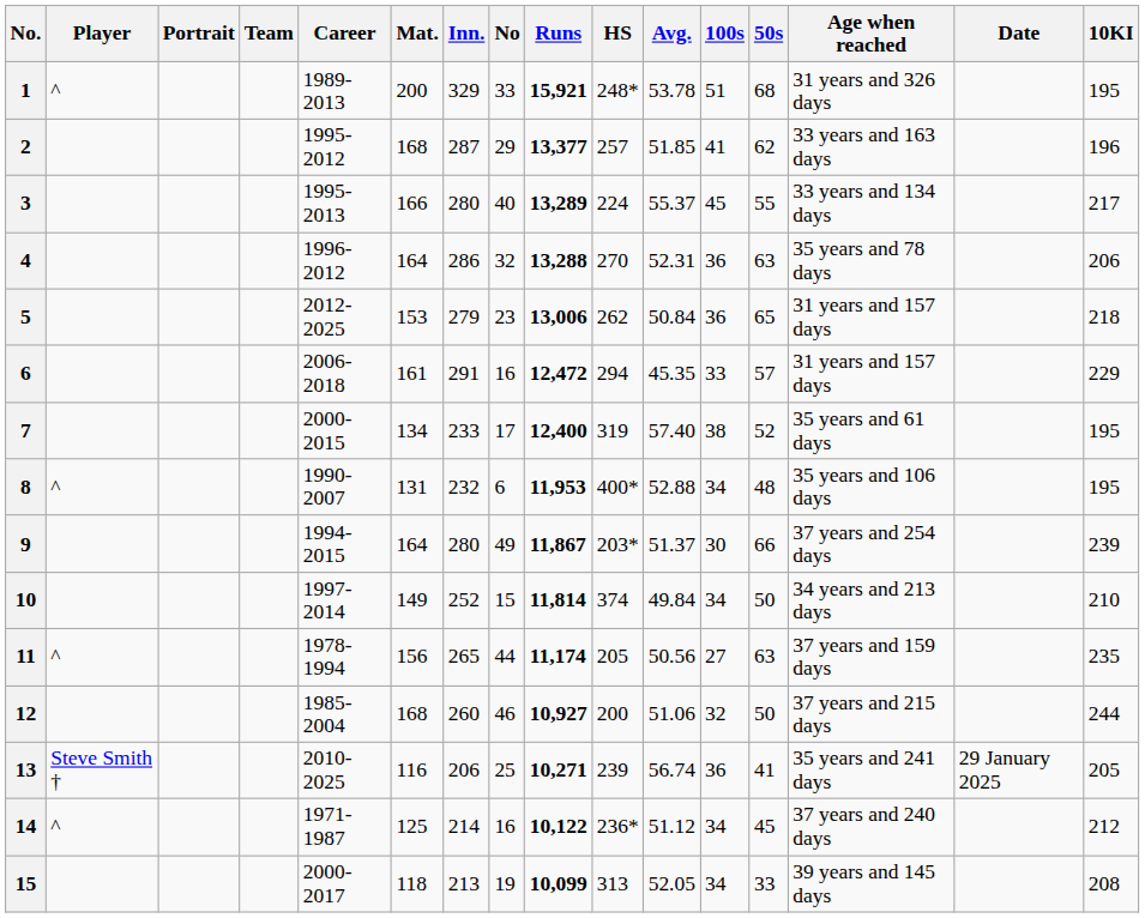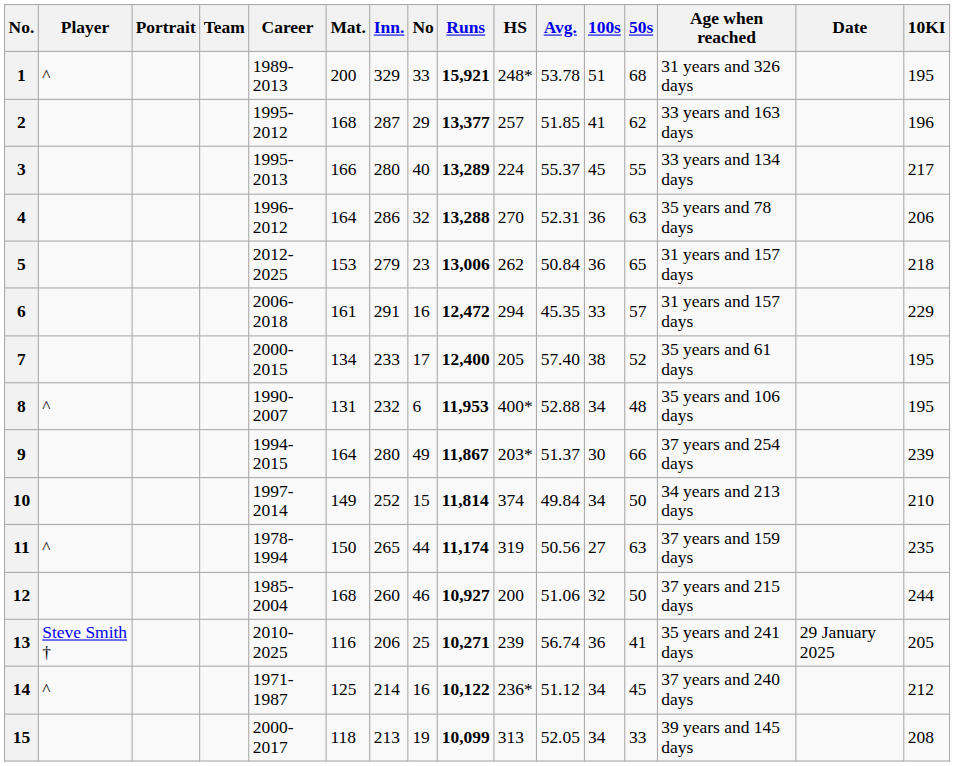7 | HS: 319 -> 205
11 | Mat.: 156 -> 150
11 | HS: 205 -> 319
